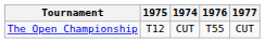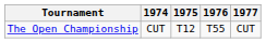columns swapped: 1974 <-> 1975
